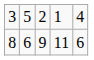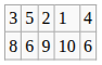8 | column 4: 11 -> 10
